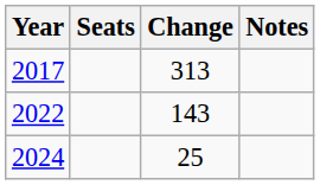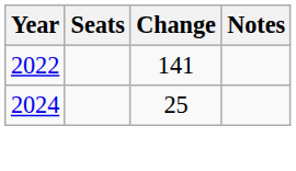- row: 2017 | 313
2022 | Change: 143 -> 141
